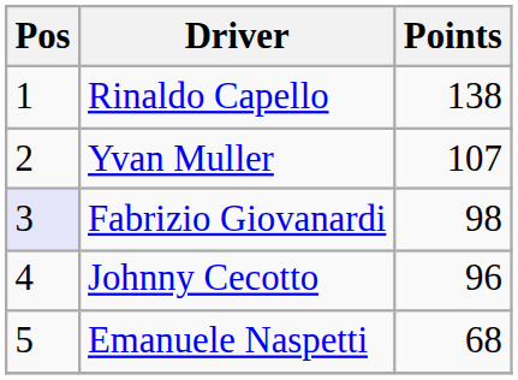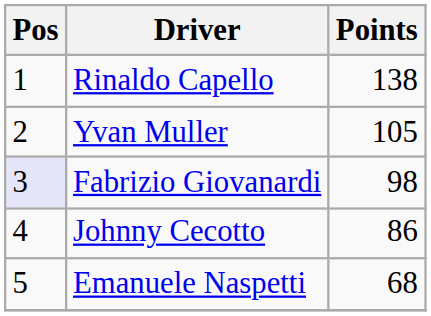Yvan Muller | Points: 107 -> 105
Johnny Cecotto | Points: 96 -> 86
